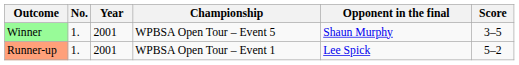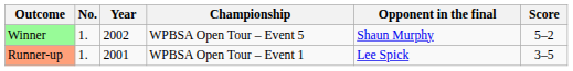Winner | Year: 2001 -> 2002
Winner | Score: 3–5 -> 5–2
Runner-up | Score: 5–2 -> 3–5
